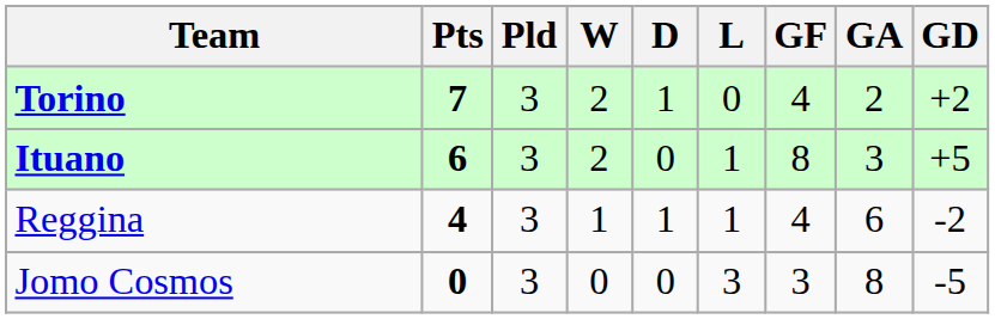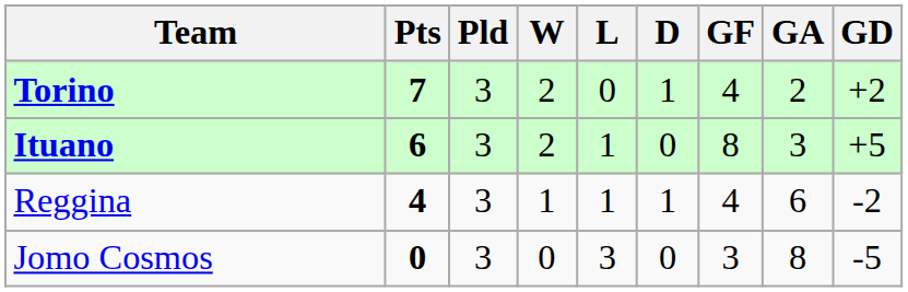columns swapped: D <-> L
